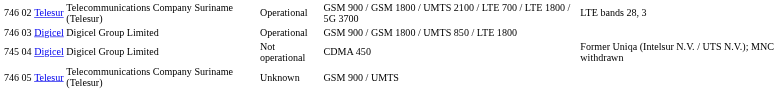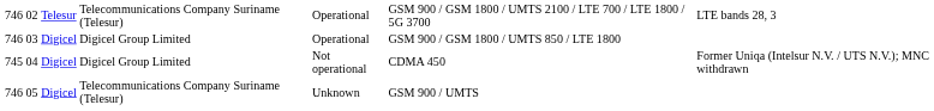05 | column 3: Telesur -> Digicel
